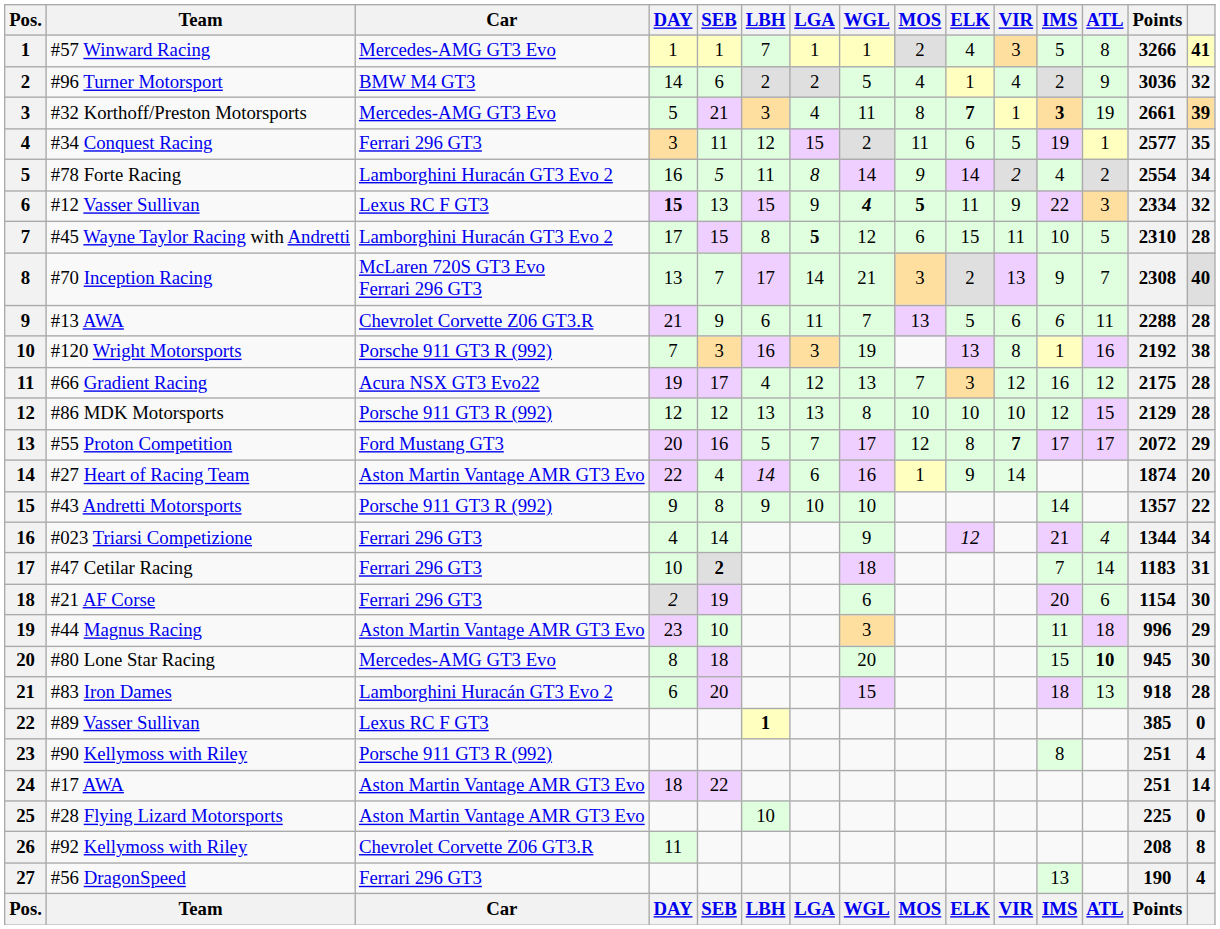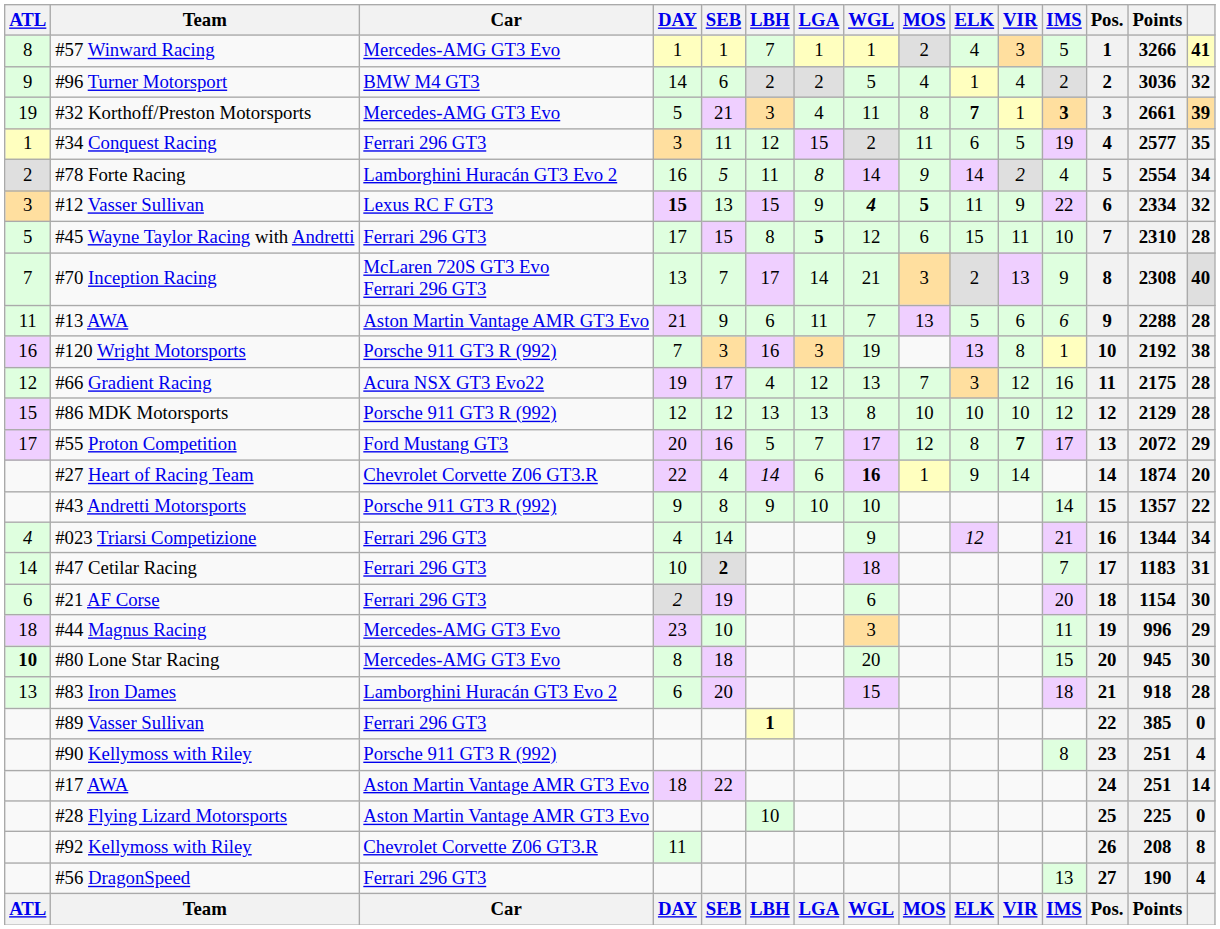columns swapped: Pos. <-> ATL
#45 Wayne Taylor Racing with Andretti | Car: Lamborghini Huracán GT3 Evo 2 -> Ferrari 296 GT3
#13 AWA | Car: Chevrolet Corvette Z06 GT3.R -> Aston Martin Vantage AMR GT3 Evo
#27 Heart of Racing Team | Car: Aston Martin Vantage AMR GT3 Evo -> Chevrolet Corvette Z06 GT3.R
#27 Heart of Racing Team | WGL: normal -> bold
#44 Magnus Racing | Car: Aston Martin Vantage AMR GT3 Evo -> Mercedes-AMG GT3 Evo
#89 Vasser Sullivan | Car: Lexus RC F GT3 -> Ferrari 296 GT3
